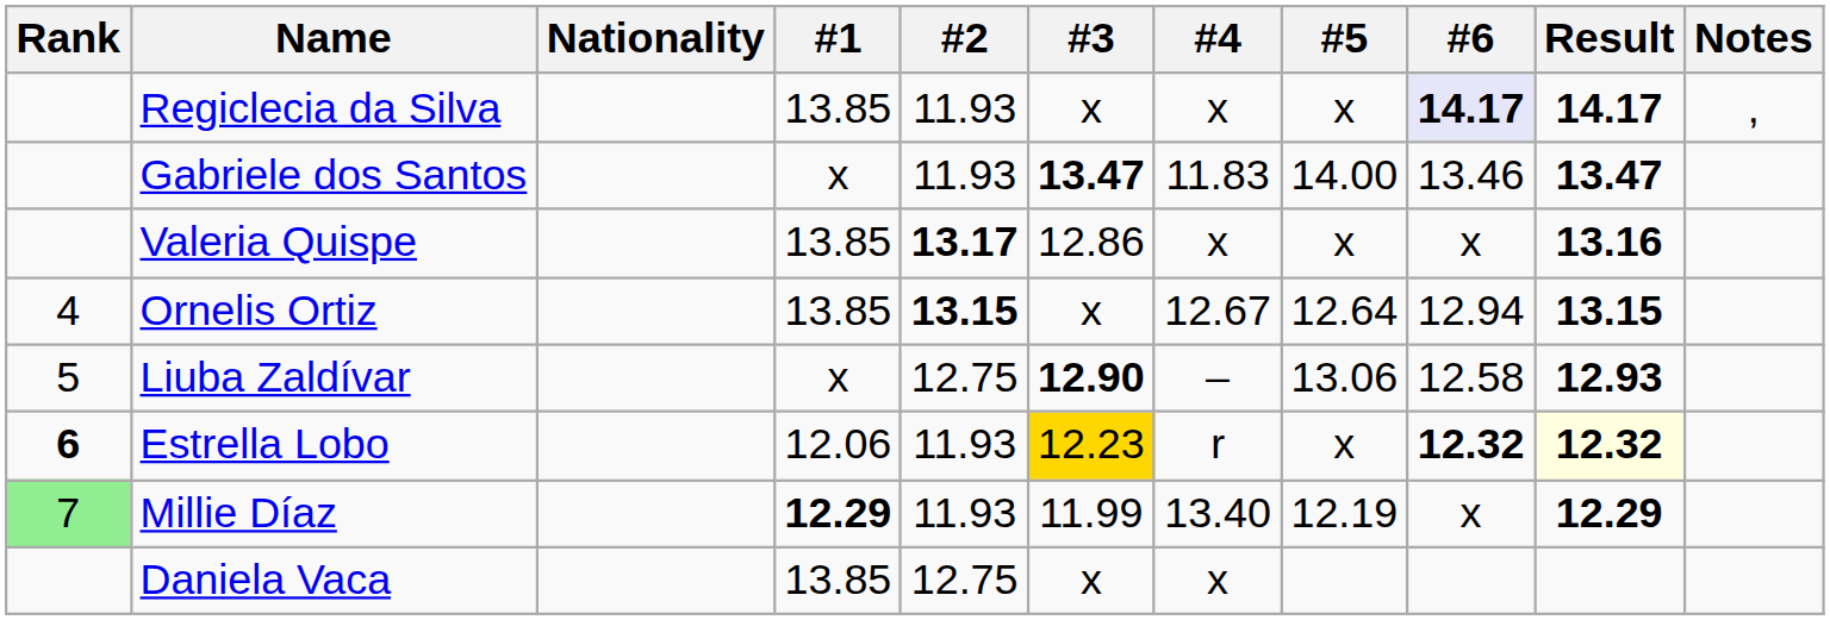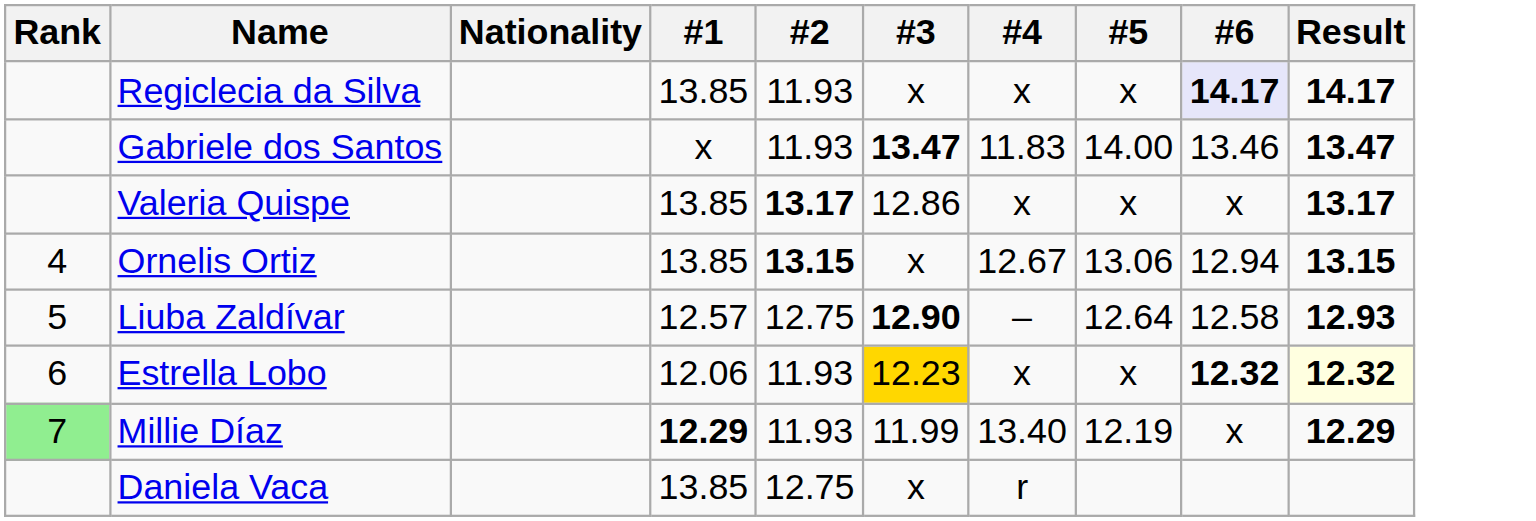- column: Notes | ,
Valeria Quispe | Result: 13.16 -> 13.17
Ornelis Ortiz | #5: 12.64 -> 13.06
Liuba Zaldívar | #1: x -> 12.57
Liuba Zaldívar | #5: 13.06 -> 12.64
Estrella Lobo | Rank: bold -> normal
Estrella Lobo | #4: r -> x
Daniela Vaca | #4: x -> r
